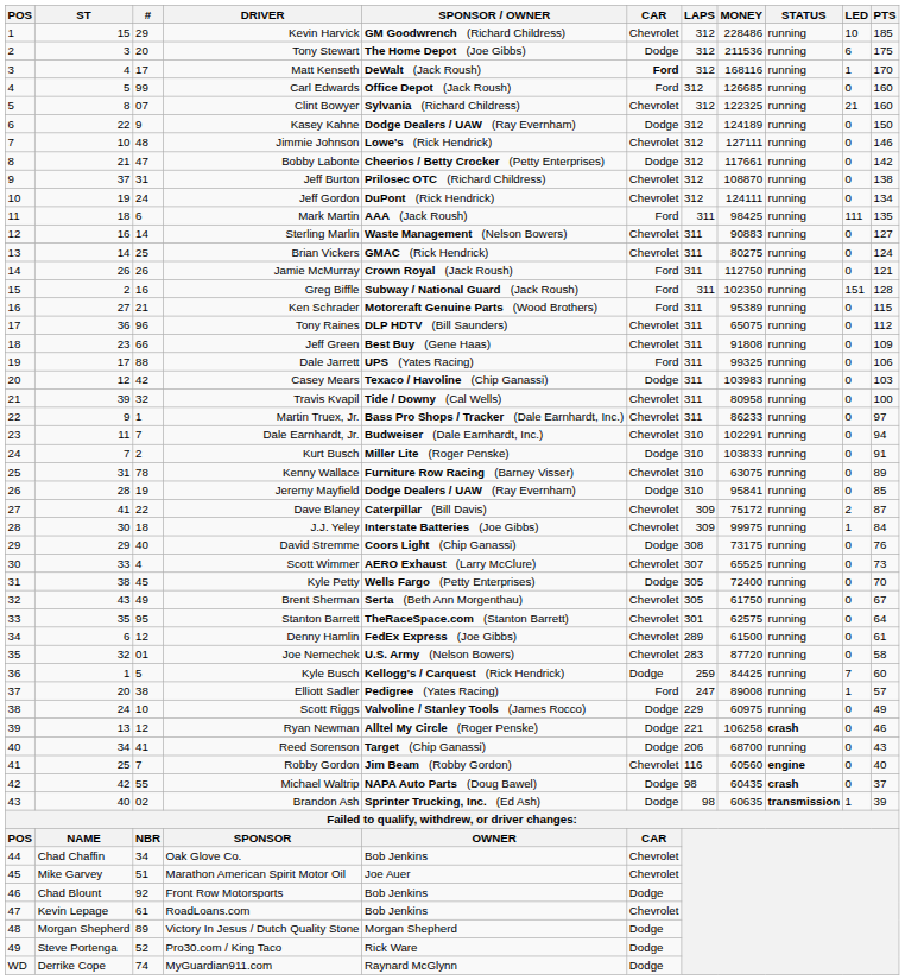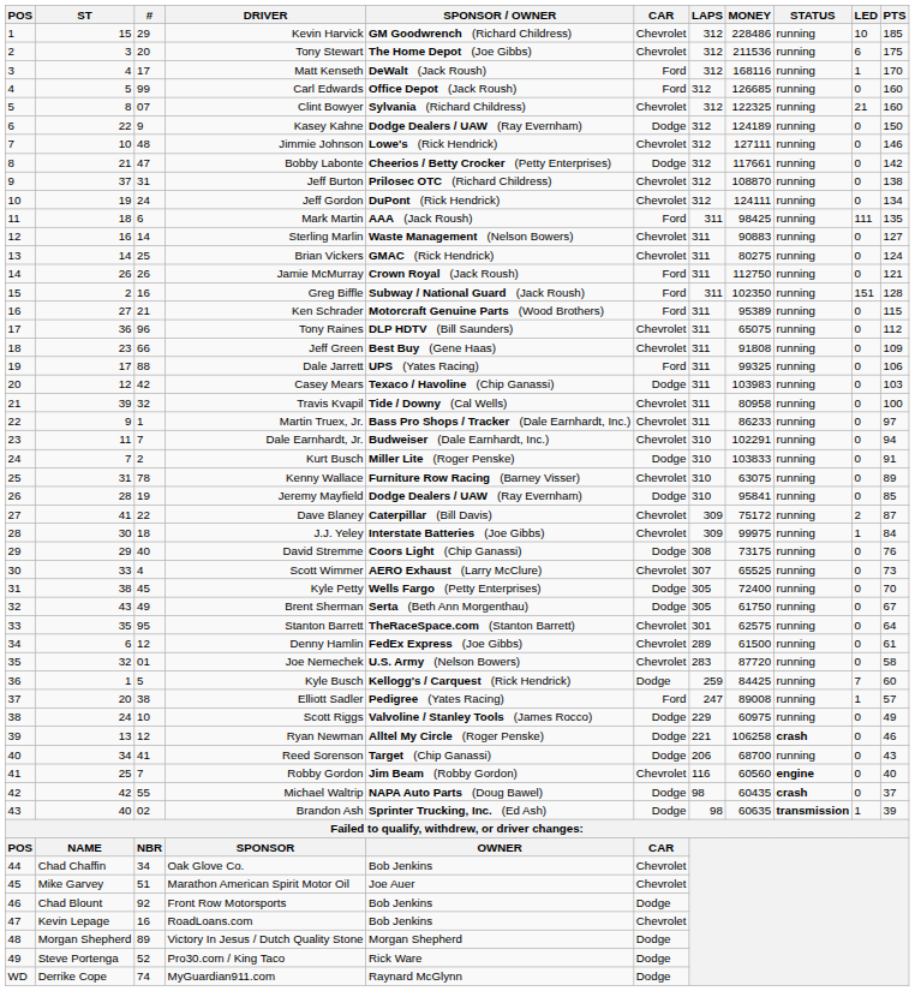Tony Stewart | CAR: Dodge -> Chevrolet
Matt Kenseth | CAR: bold -> normal
Brent Sherman | CAR: Chevrolet -> Dodge
RoadLoans.com | #: 61 -> 16
